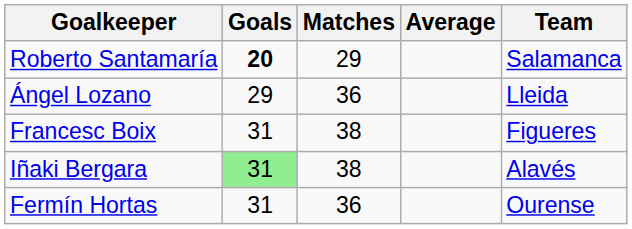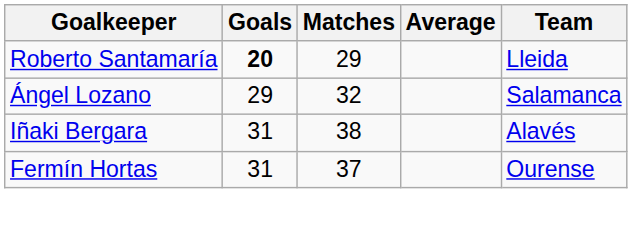Roberto Santamaría | Team: Salamanca -> Lleida
Ángel Lozano | Matches: 36 -> 32
Ángel Lozano | Team: Lleida -> Salamanca
- row: Francesc Boix | 31 | 38 | Figueres
Iñaki Bergara | Goals: lightgreen background -> no background
Fermín Hortas | Matches: 36 -> 37
